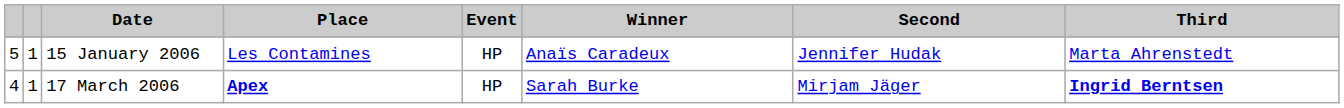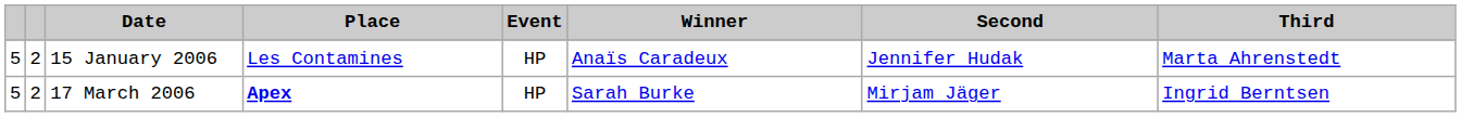15 January 2006 | column 2: 1 -> 2
17 March 2006 | column 1: 4 -> 5
17 March 2006 | column 2: 1 -> 2
17 March 2006 | Third: bold -> normal
